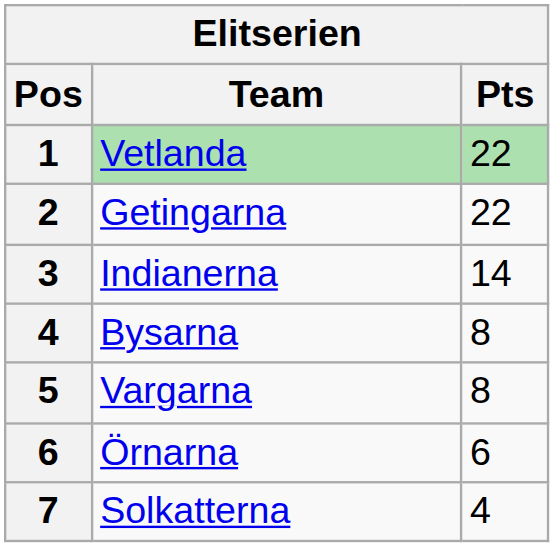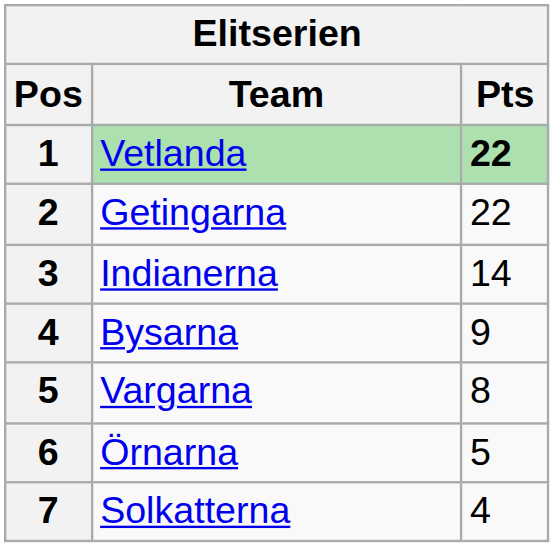Vetlanda | Pts: normal -> bold
Bysarna | Pts: 8 -> 9
Örnarna | Pts: 6 -> 5
